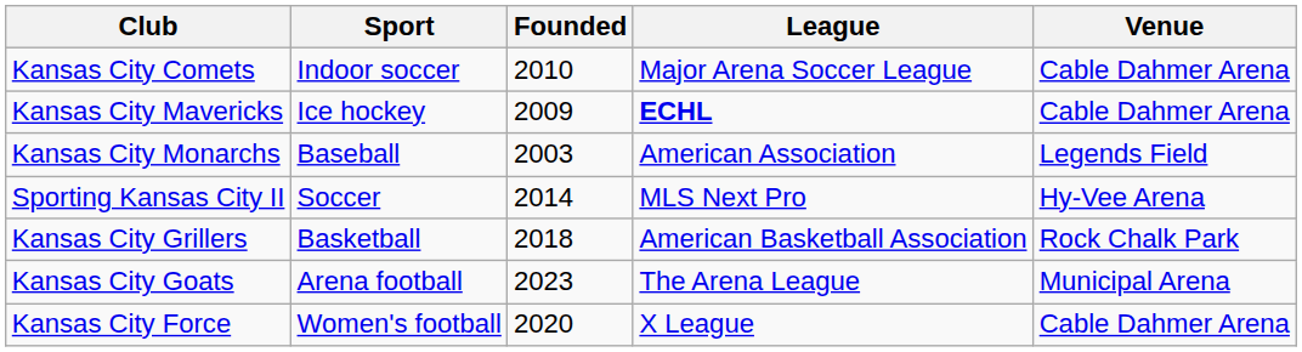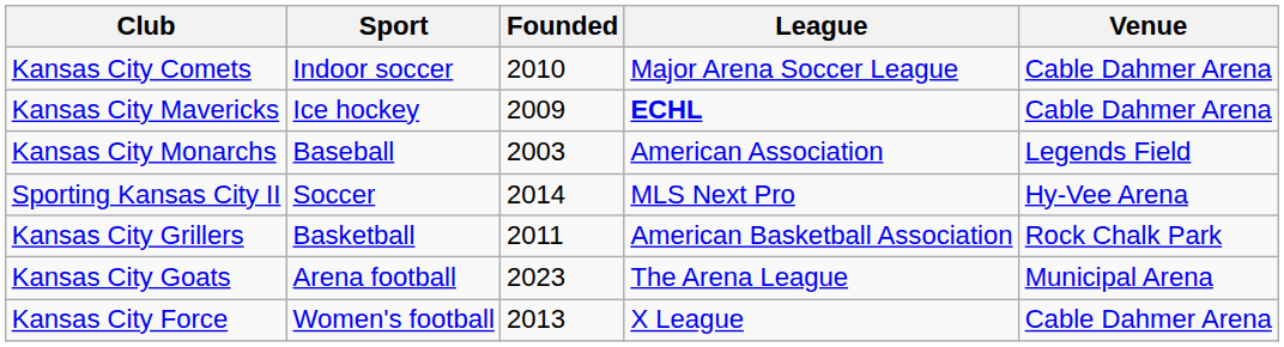Kansas City Grillers | Founded: 2018 -> 2011
Kansas City Force | Founded: 2020 -> 2013
